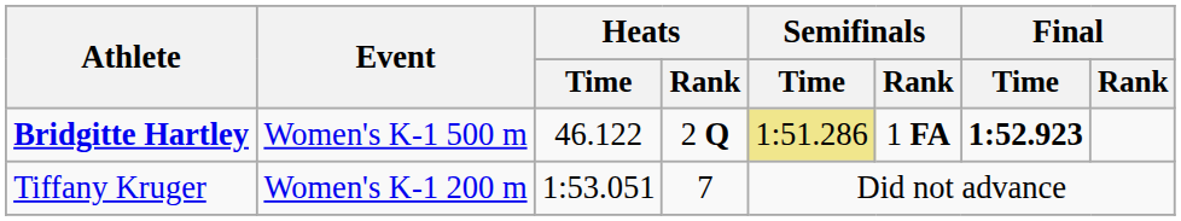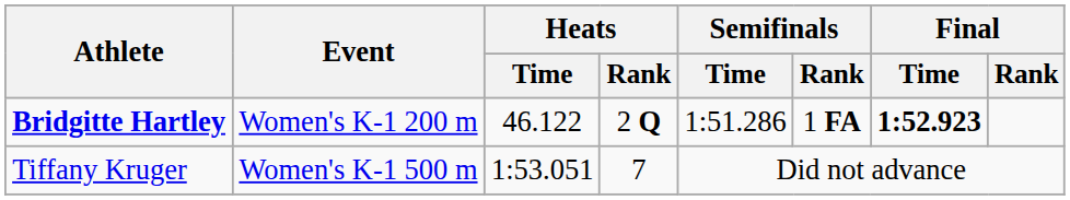Bridgitte Hartley | Event: Women's K-1 500 m -> Women's K-1 200 m
Bridgitte Hartley | Semifinals / Time: khaki background -> no background
Tiffany Kruger | Event: Women's K-1 200 m -> Women's K-1 500 m
